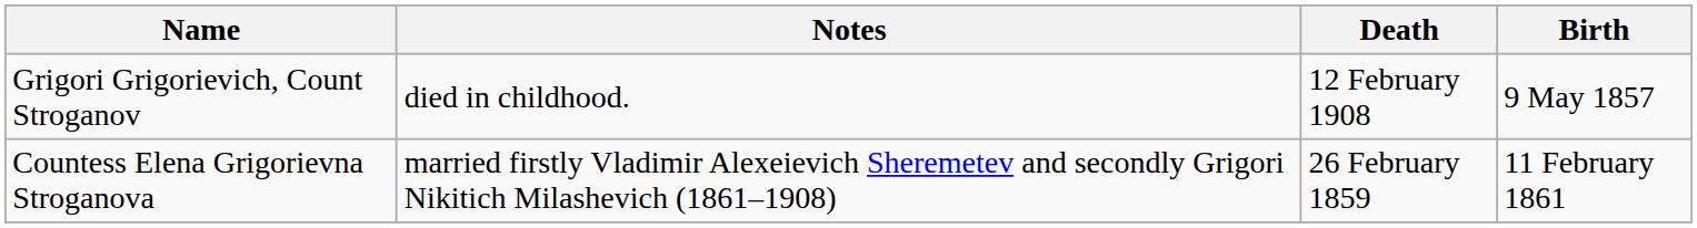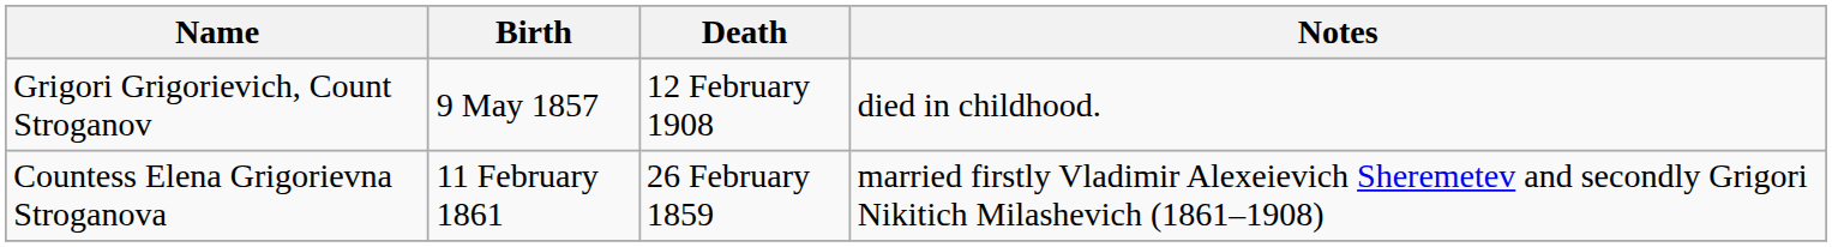columns swapped: Birth <-> Notes
